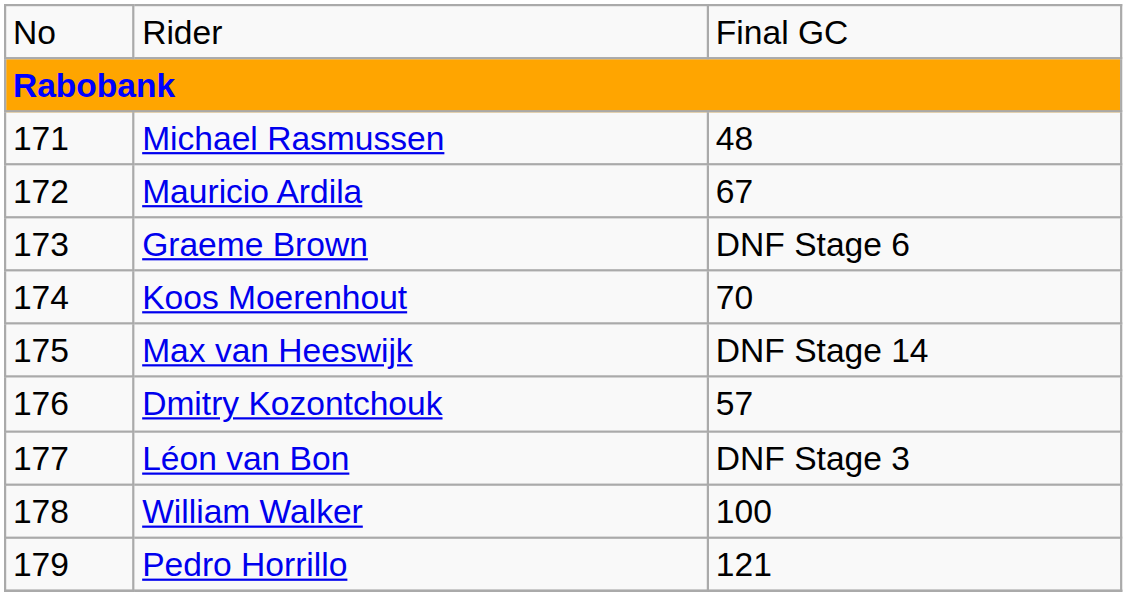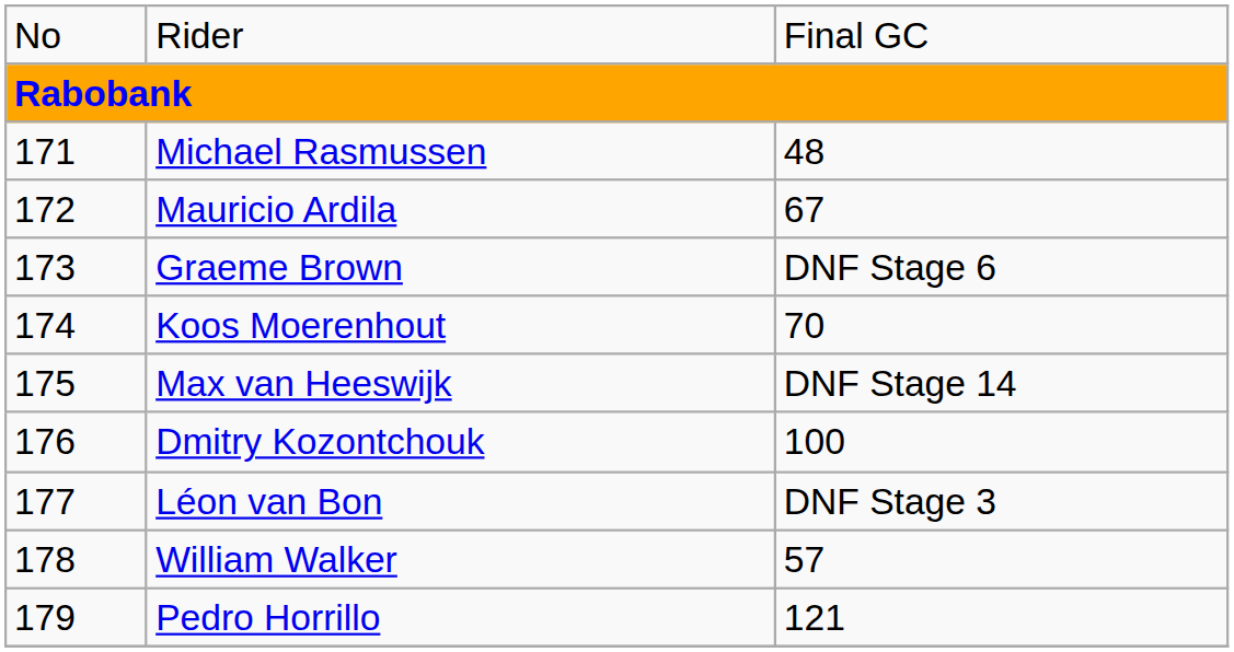Dmitry Kozontchouk | column 3: 57 -> 100
William Walker | column 3: 100 -> 57
